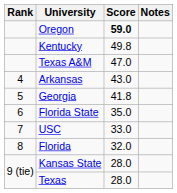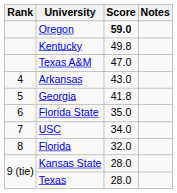USC | Score: 33.0 -> 34.0
